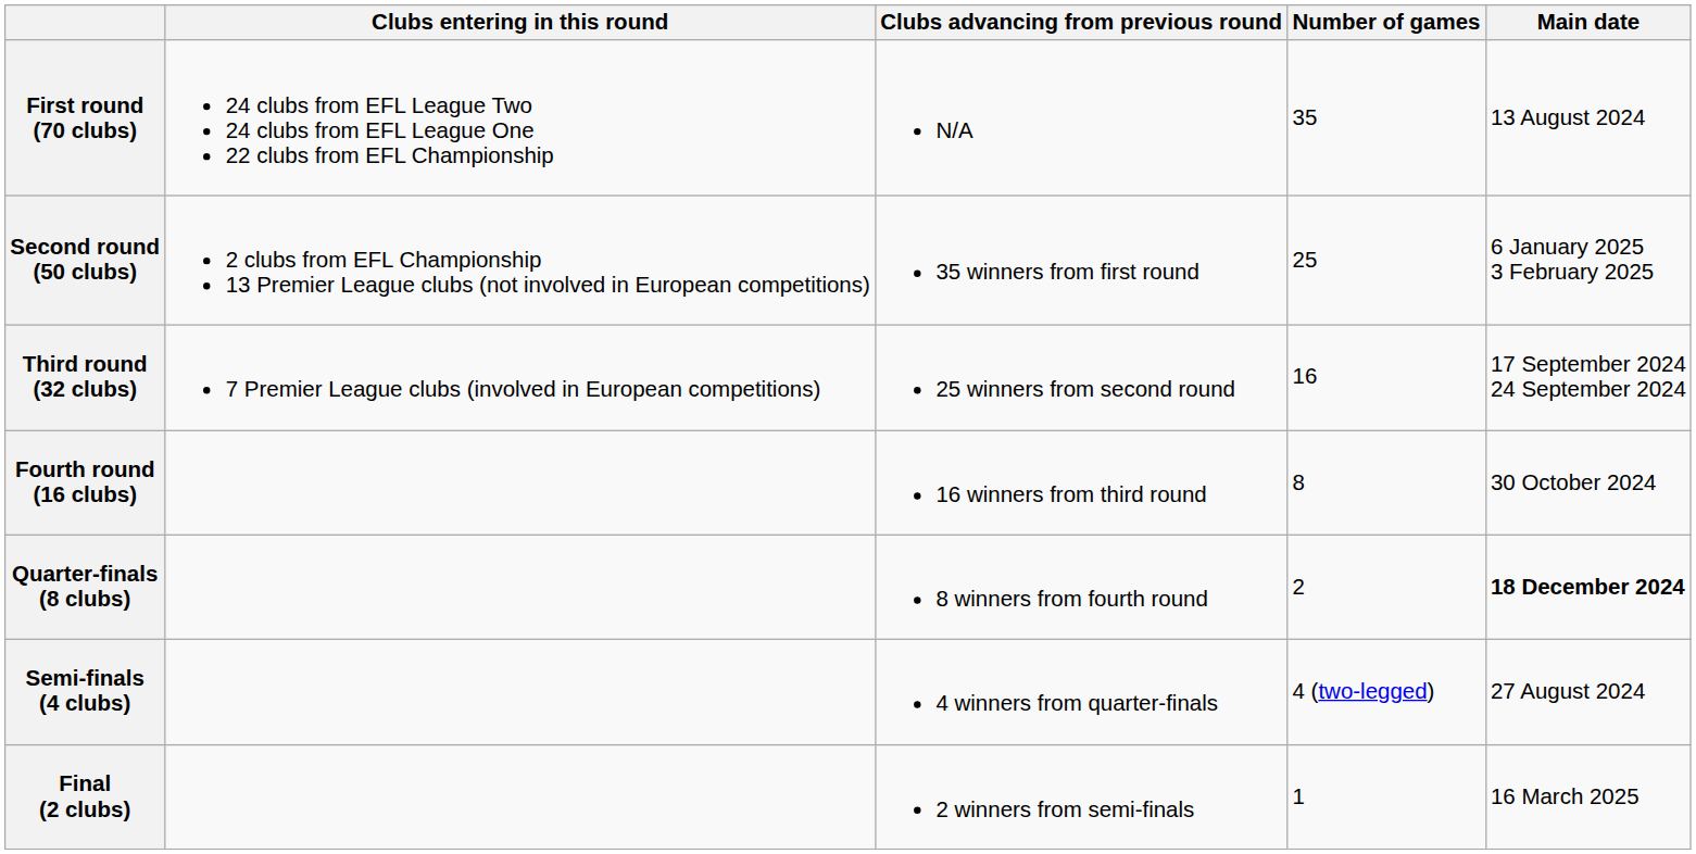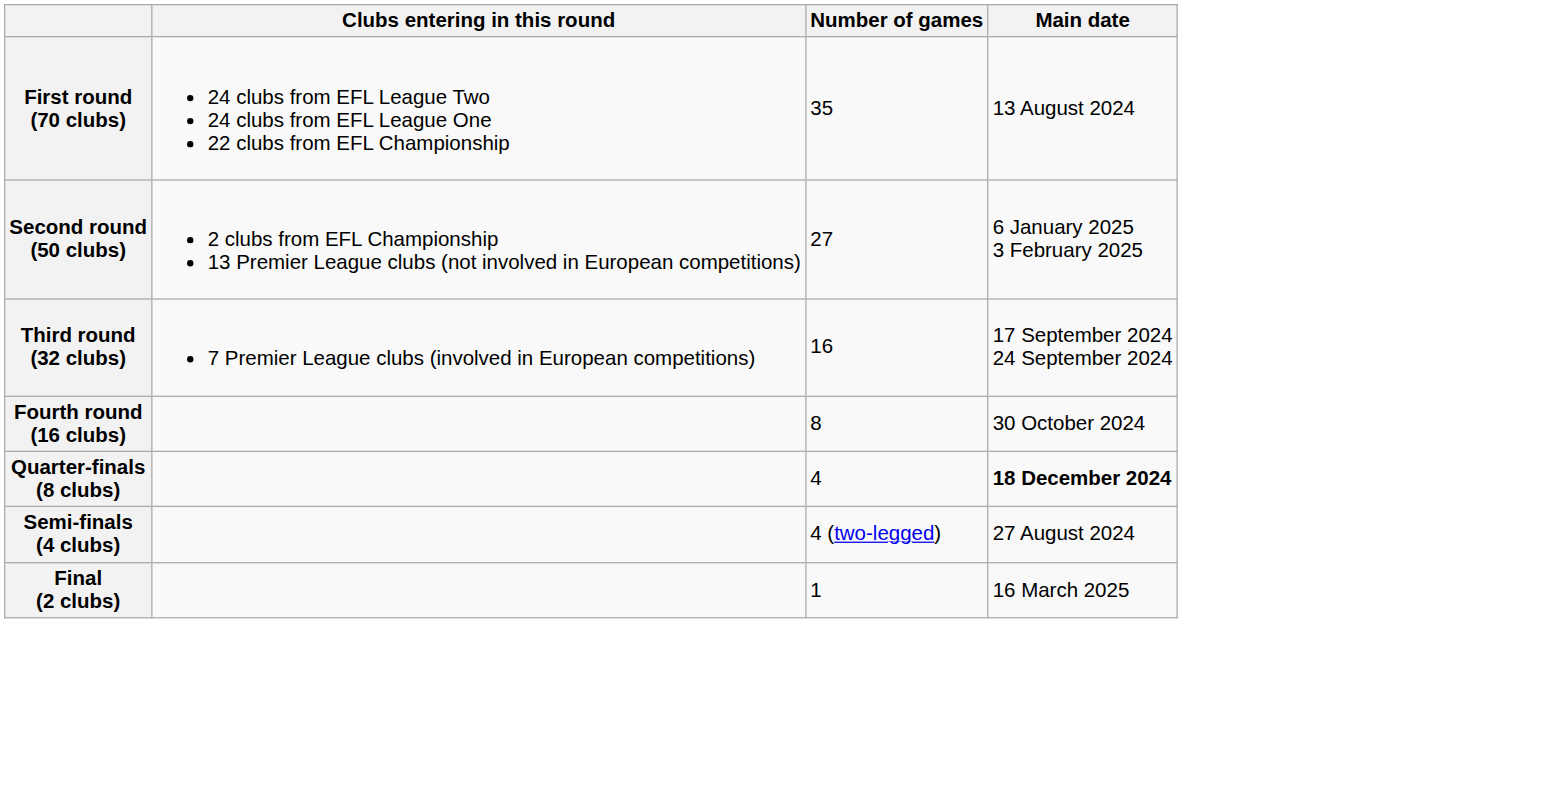- column: Clubs advancing from previous round | N/A | 35 winners from first round | 25 winners from second round | 16 winners from third round | 8 winners from fourth round | 4 winners from quarter-finals | 2 winners from semi-finals
Second round (50 clubs) | Number of games: 25 -> 27
Quarter-finals (8 clubs) | Number of games: 2 -> 4
